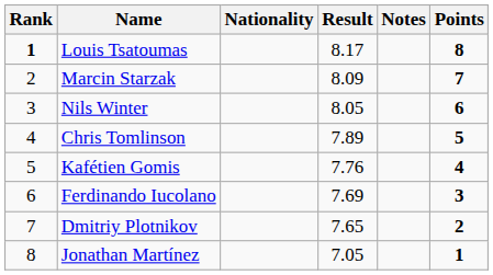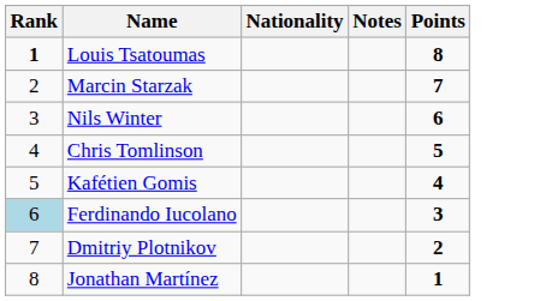- column: Result | 8.17 | 8.09 | 8.05 | 7.89 | 7.76 | 7.69 | 7.65 | 7.05
Ferdinando Iucolano | Rank: no background -> lightblue background
